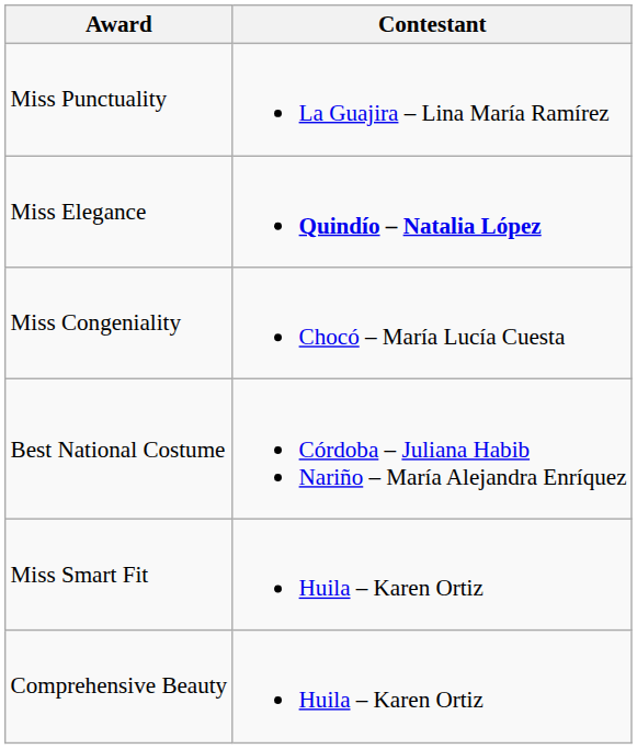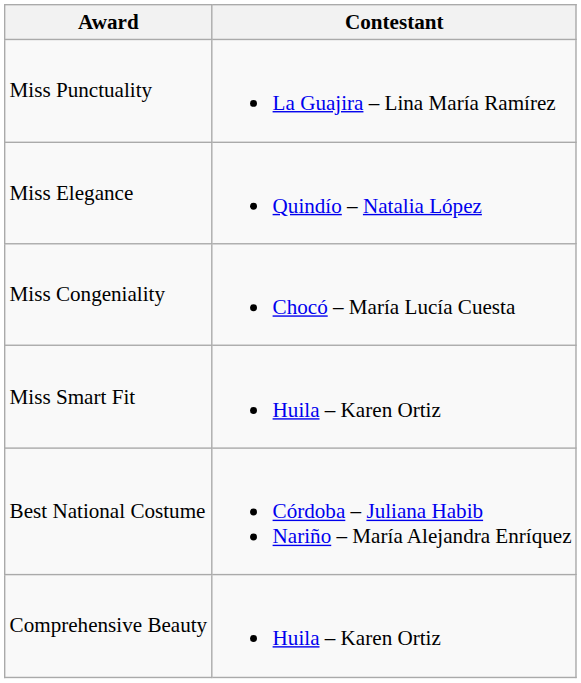Miss Elegance | Contestant: bold -> normal
rows swapped: Miss Smart Fit <-> Best National Costume
